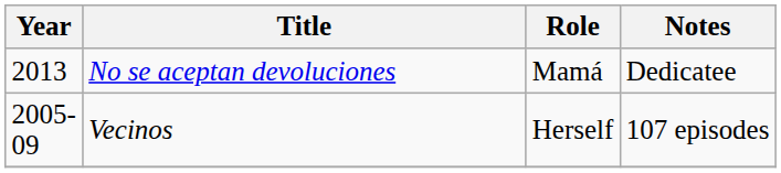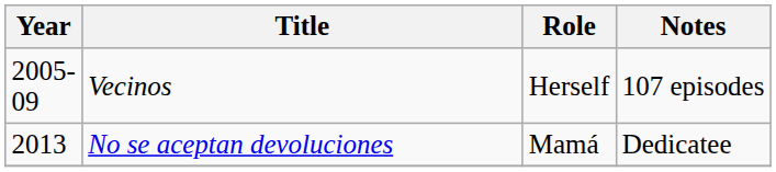rows swapped: Vecinos <-> No se aceptan devoluciones
